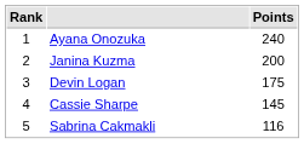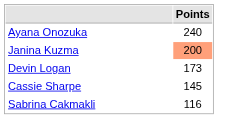- column: Rank | 1 | 2 | 3 | 4 | 5
Janina Kuzma | Points: no background -> lightsalmon background
Devin Logan | Points: 175 -> 173
